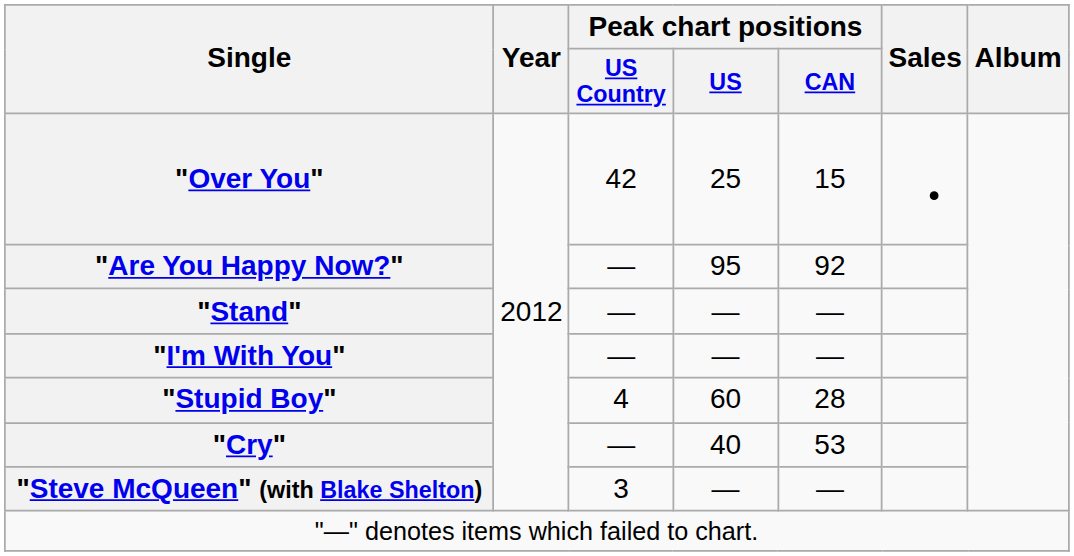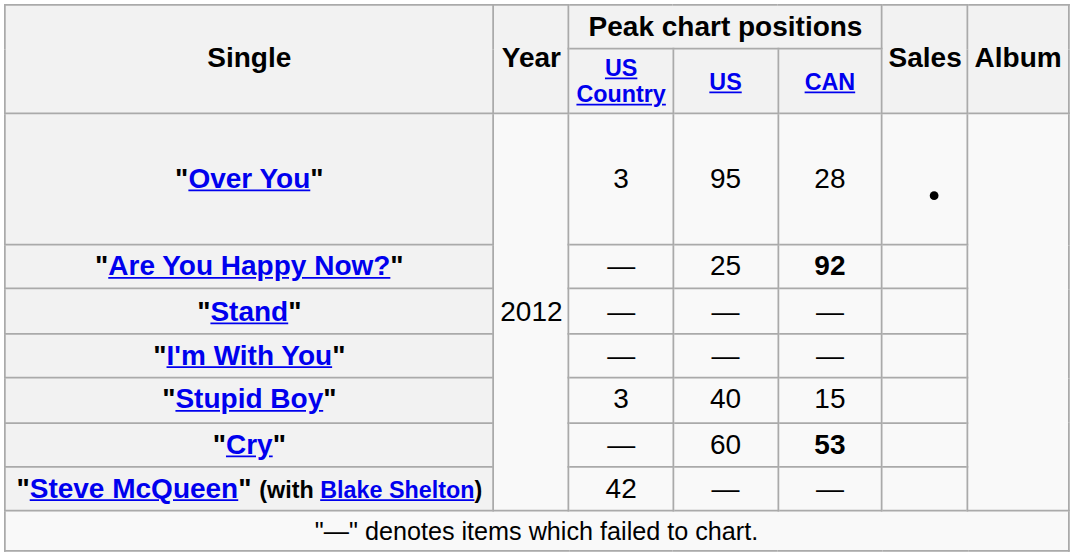"Over You" | Peak chart positions / US Country: 42 -> 3
"Over You" | Peak chart positions / US: 25 -> 95
"Over You" | Peak chart positions / CAN: 15 -> 28
"Are You Happy Now?" | Peak chart positions / US: 95 -> 25
"Are You Happy Now?" | Peak chart positions / CAN: normal -> bold
"Stupid Boy" | Peak chart positions / US Country: 4 -> 3
"Stupid Boy" | Peak chart positions / US: 60 -> 40
"Stupid Boy" | Peak chart positions / CAN: 28 -> 15
"Cry" | Peak chart positions / US: 40 -> 60
"Cry" | Peak chart positions / CAN: normal -> bold
"Steve McQueen" (with Blake Shelton) | Peak chart positions / US Country: 3 -> 42
